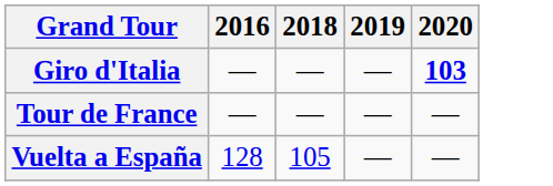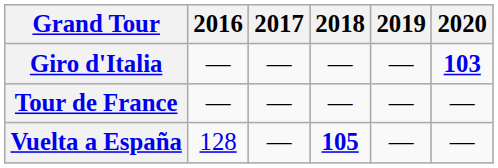+ column: 2017 | — | — | —
Vuelta a España | 2018: normal -> bold
